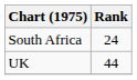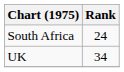UK | Rank: 44 -> 34
